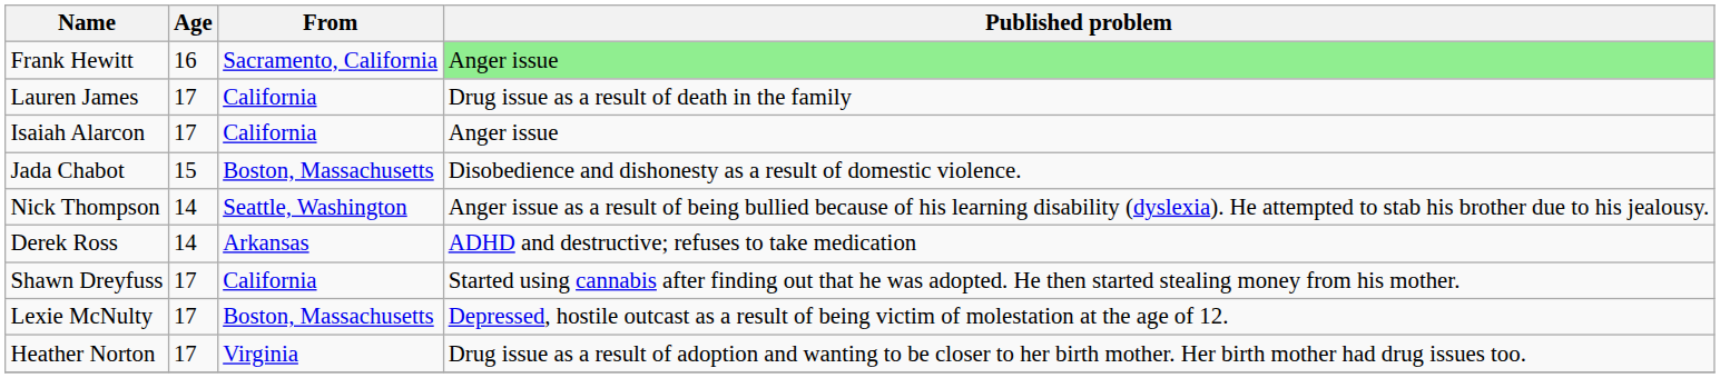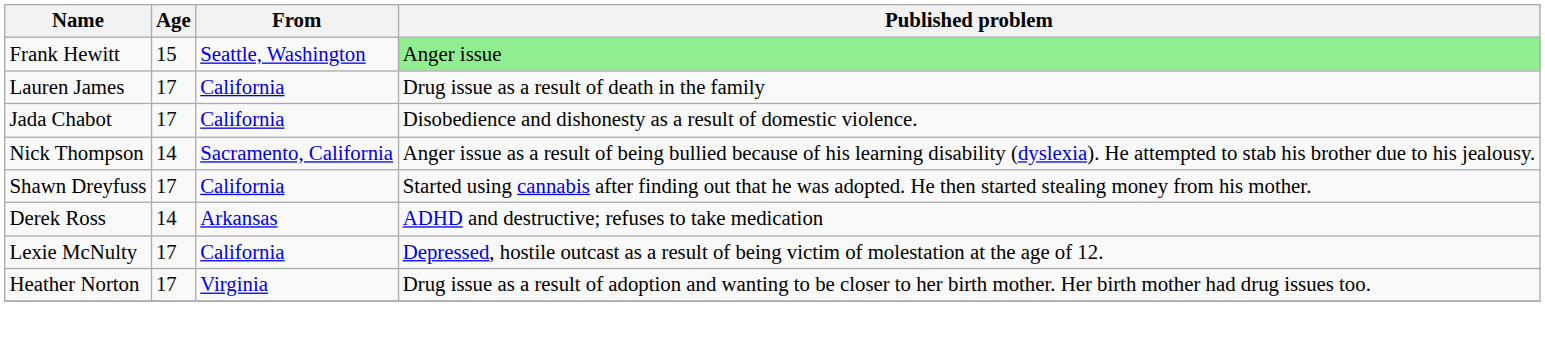Frank Hewitt | Age: 16 -> 15
Frank Hewitt | From: Sacramento, California -> Seattle, Washington
- row: Isaiah Alarcon | 17 | California | Anger issue
Jada Chabot | Age: 15 -> 17
Jada Chabot | From: Boston, Massachusetts -> California
Nick Thompson | From: Seattle, Washington -> Sacramento, California
rows swapped: Shawn Dreyfuss <-> Derek Ross
Lexie McNulty | From: Boston, Massachusetts -> California
